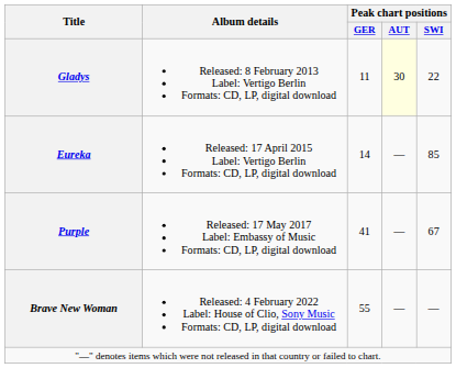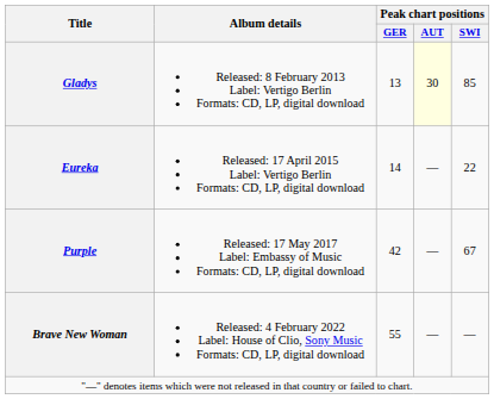Gladys | Peak chart positions / GER: 11 -> 13
Gladys | Peak chart positions / SWI: 22 -> 85
Eureka | Peak chart positions / SWI: 85 -> 22
Purple | Peak chart positions / GER: 41 -> 42
